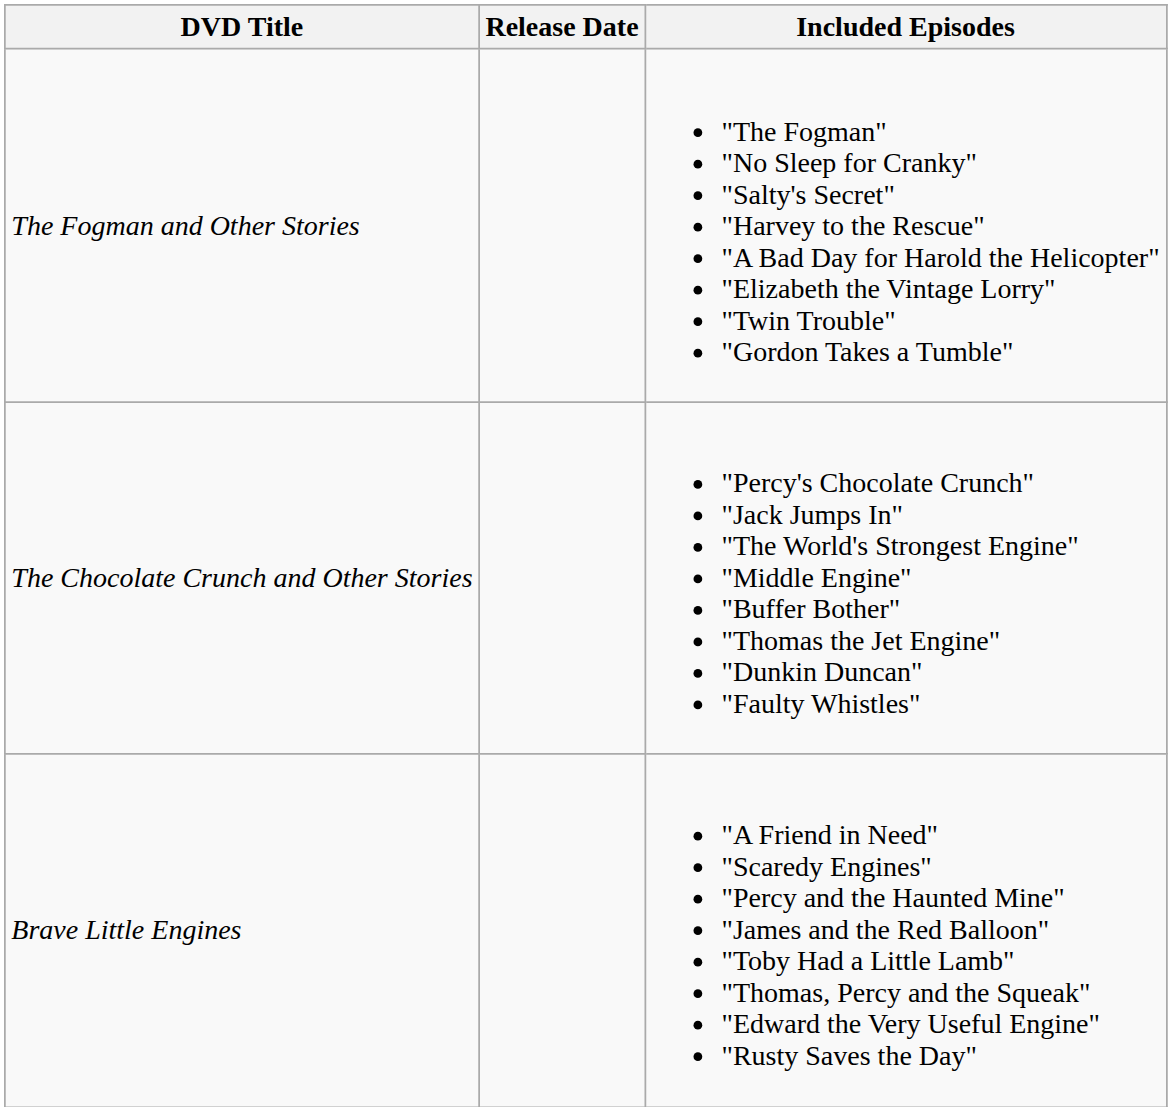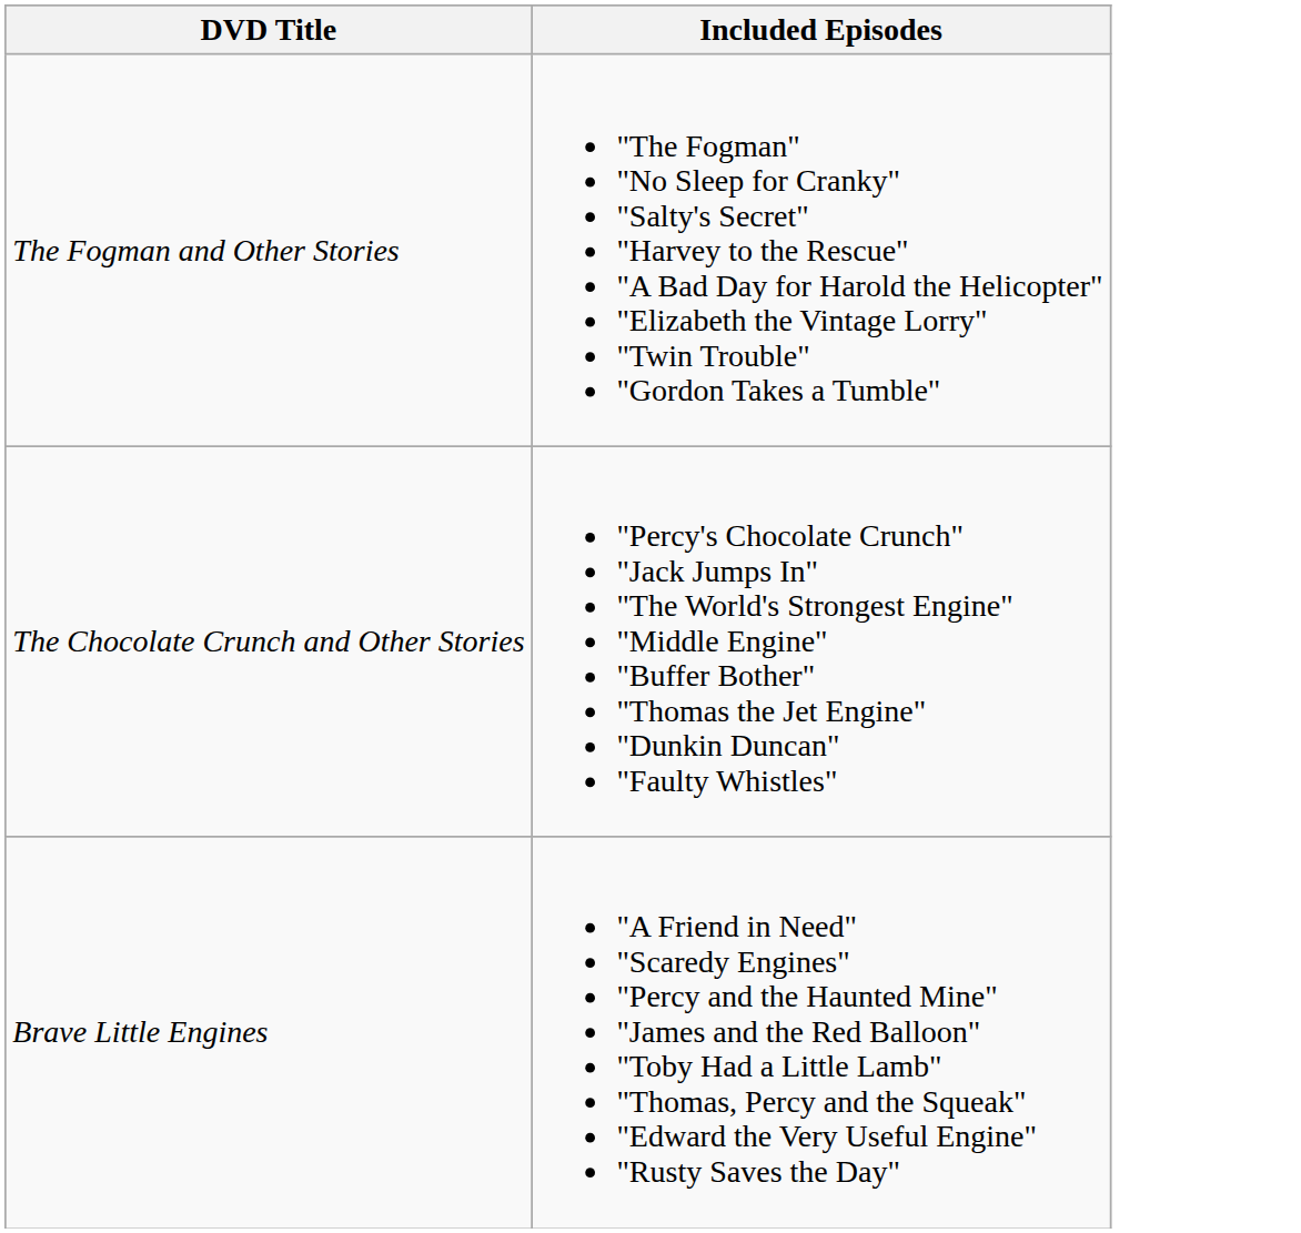- column: Release Date
